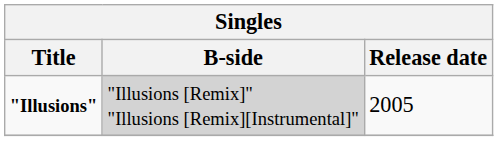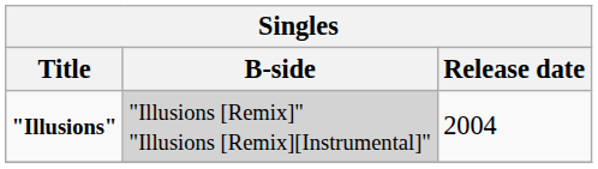"Illusions" | Release date: 2005 -> 2004
